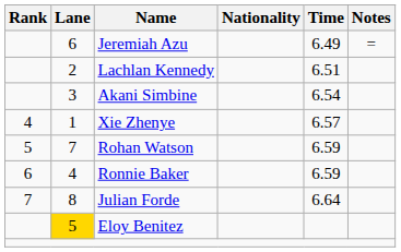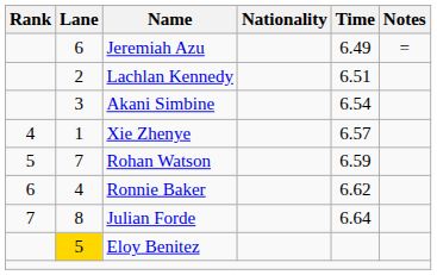Ronnie Baker | Time: 6.59 -> 6.62
